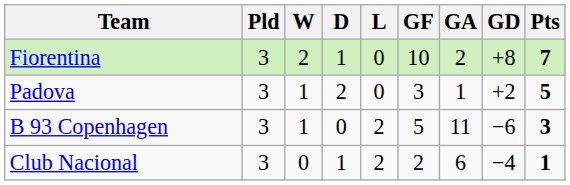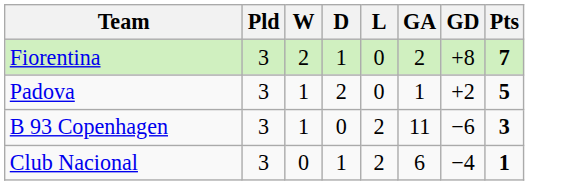- column: GF | 10 | 3 | 5 | 2
